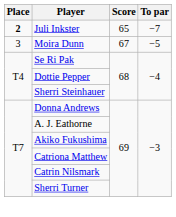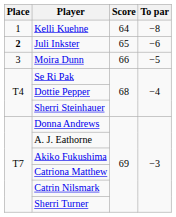+ row: 1 | Kelli Kuehne | 64 | −8
Juli Inkster | To par: −7 -> −6
Moira Dunn | Score: 67 -> 66
